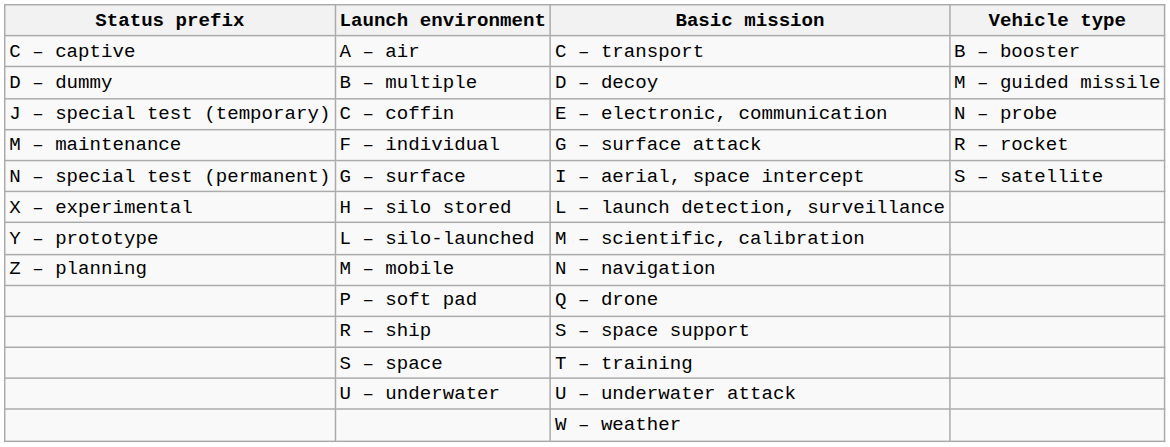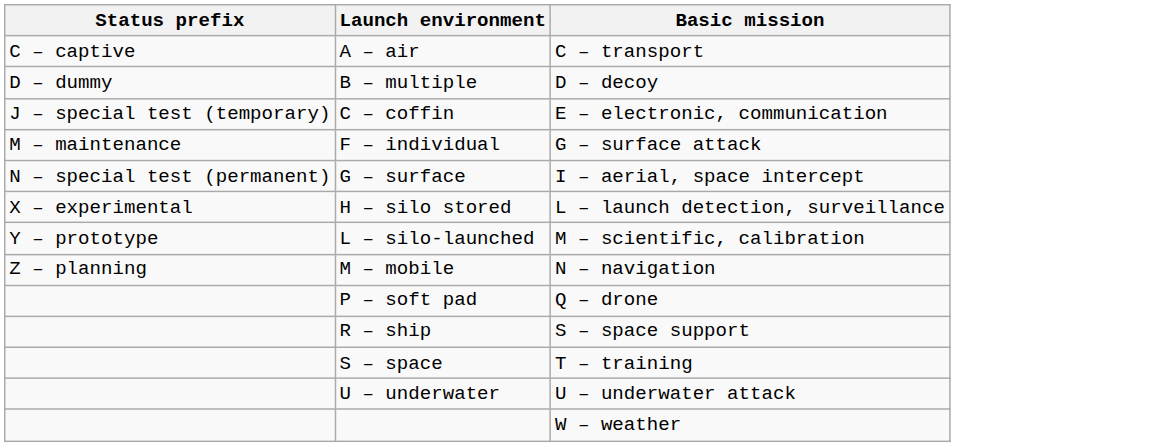- column: Vehicle type | B – booster | M – guided missile | N – probe | R – rocket | S – satellite
